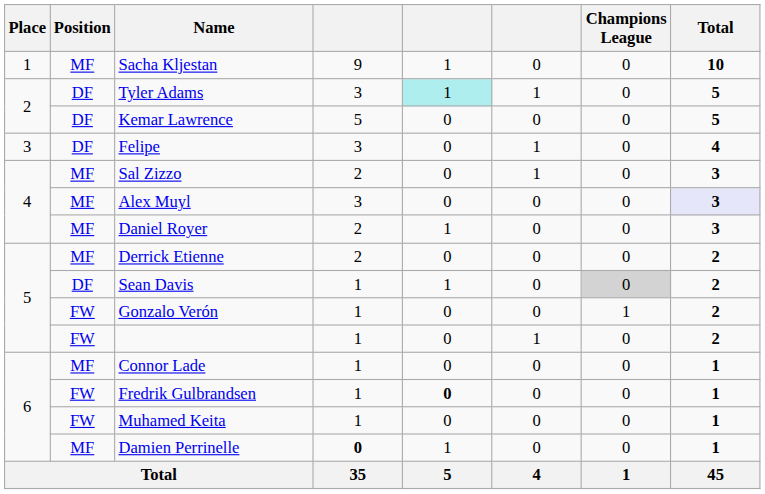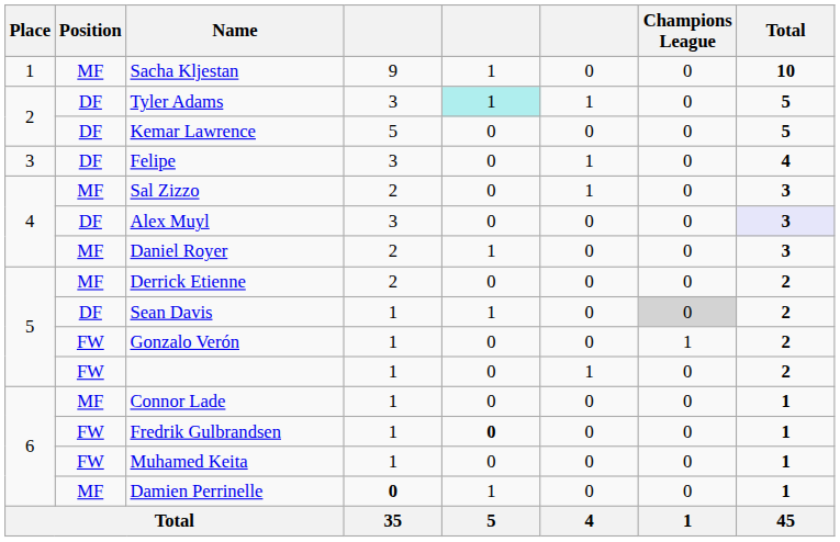Alex Muyl | Position: MF -> DF
